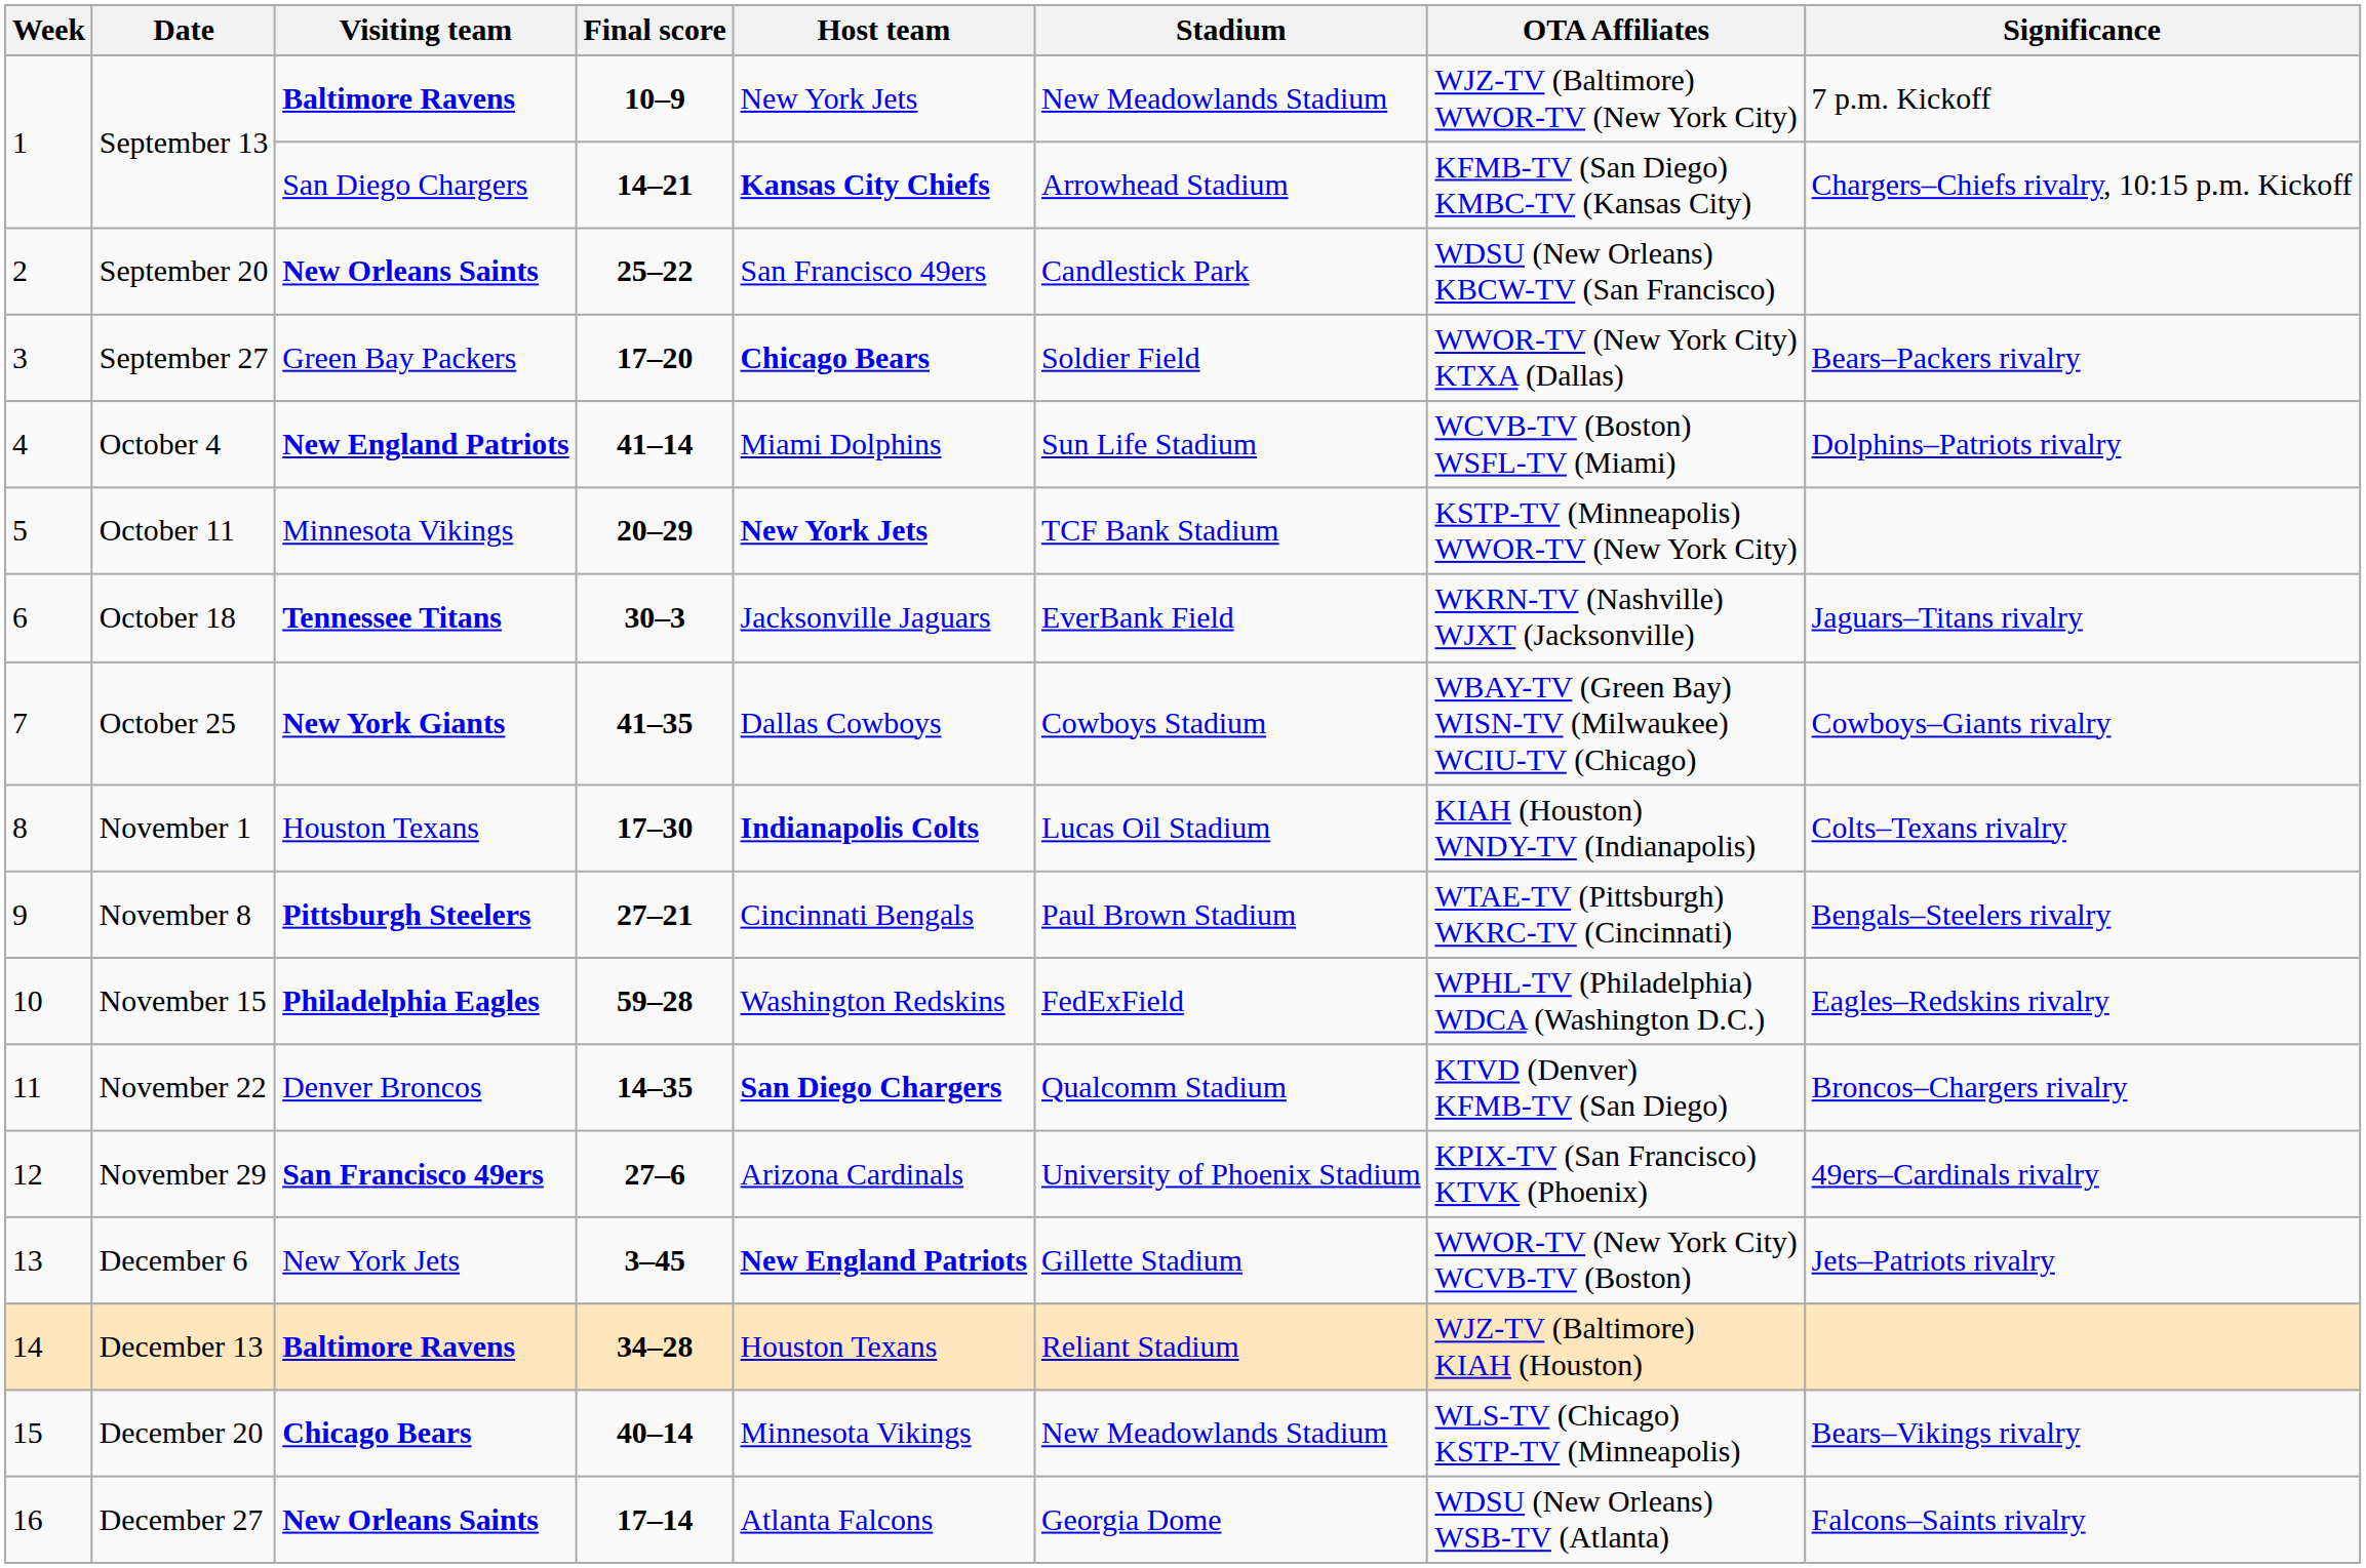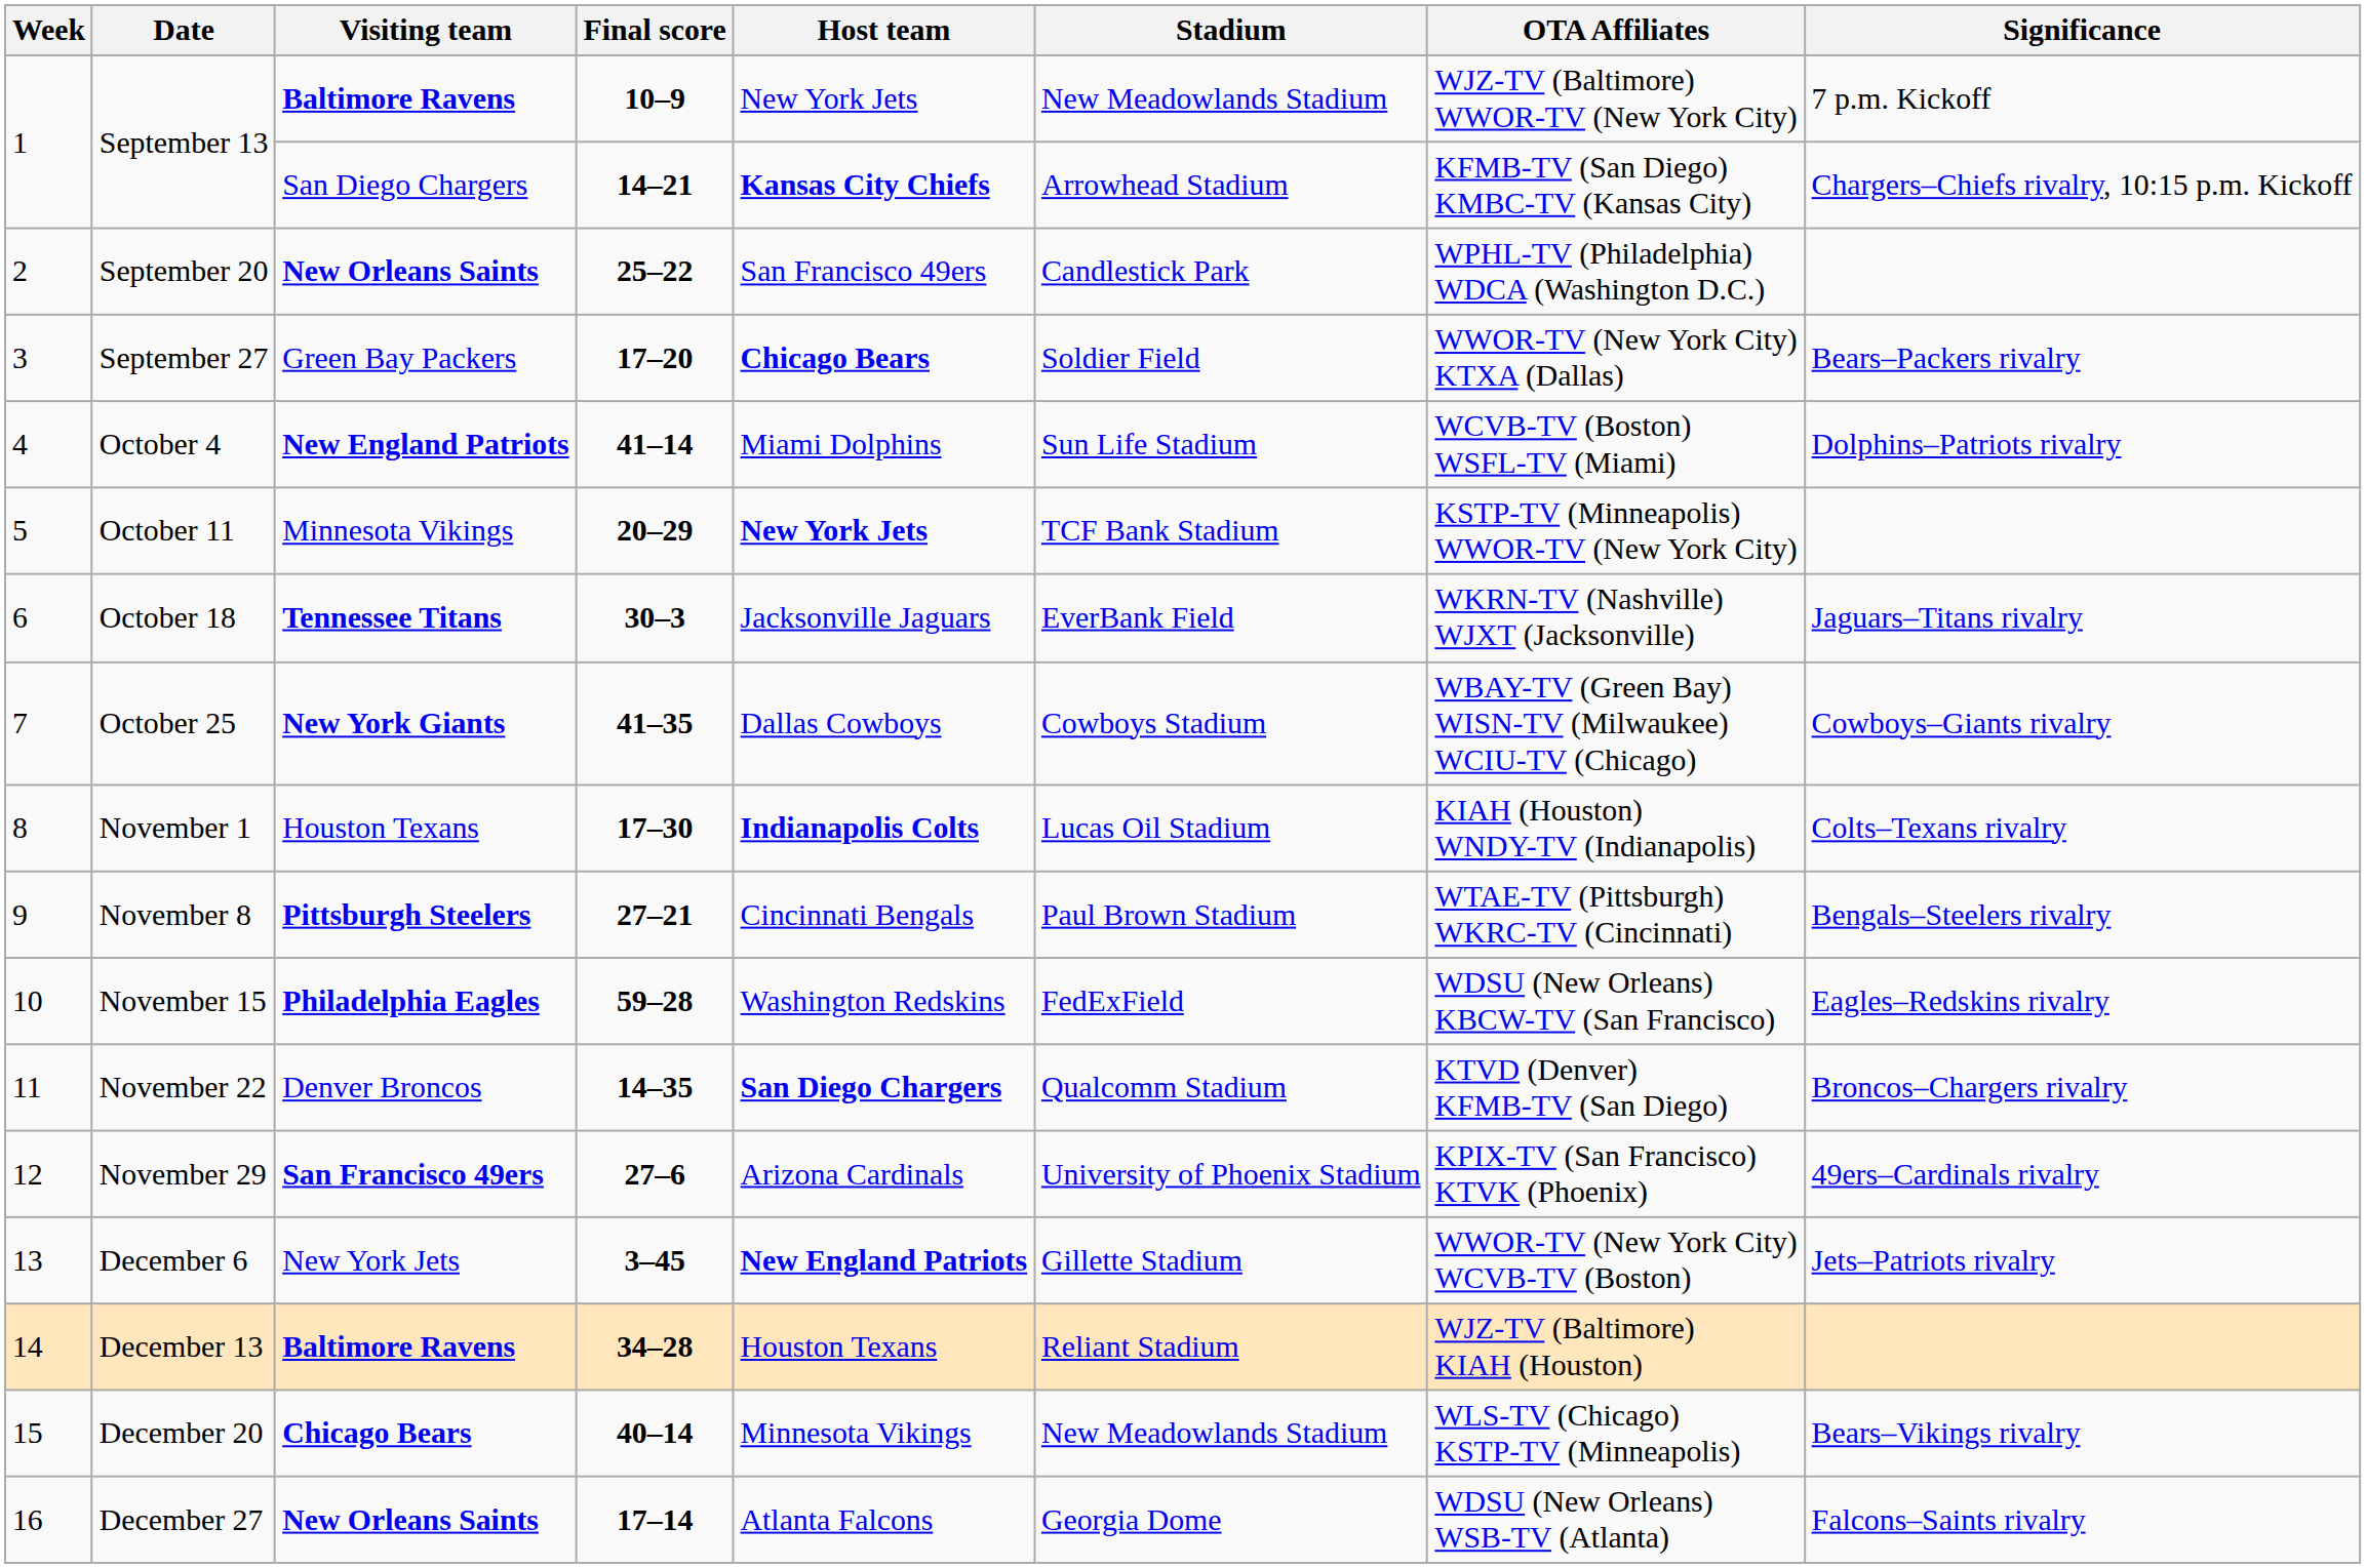September 20 | OTA Affiliates: WDSU (New Orleans) KBCW-TV (San Francisco) -> WPHL-TV (Philadelphia) WDCA (Washington D.C.)
November 15 | OTA Affiliates: WPHL-TV (Philadelphia) WDCA (Washington D.C.) -> WDSU (New Orleans) KBCW-TV (San Francisco)
